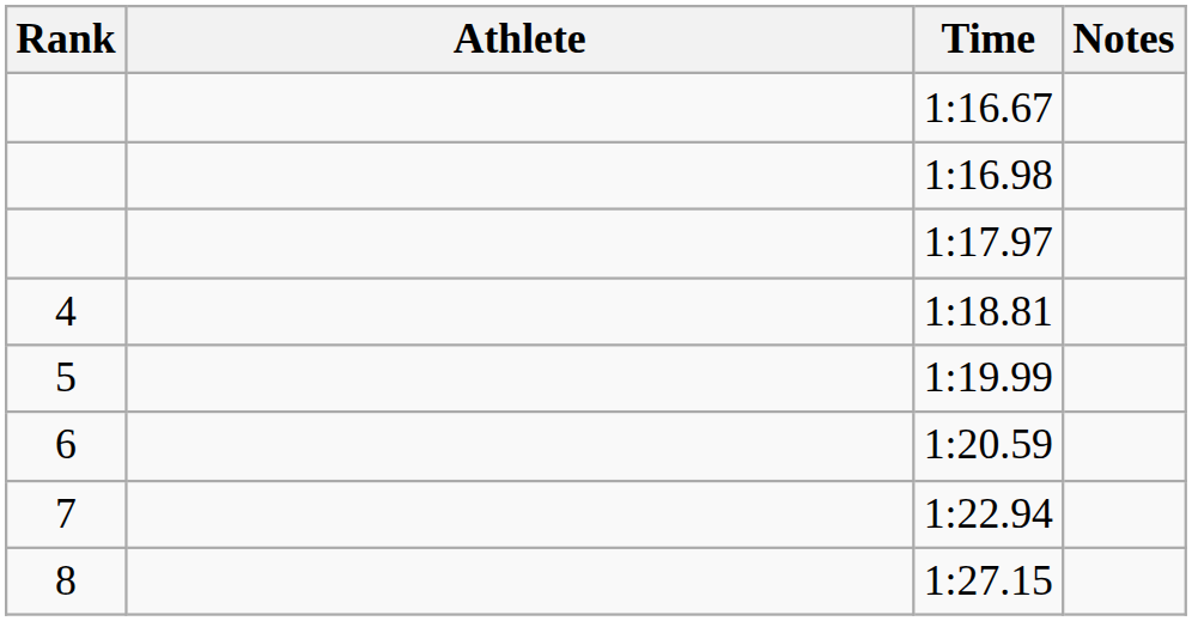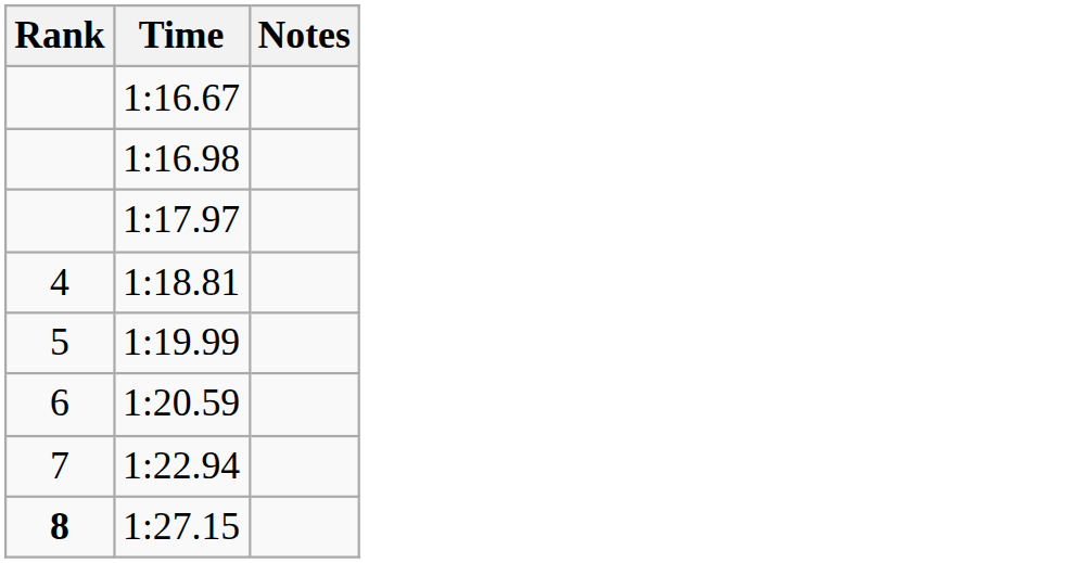- column: Athlete
1:27.15 | Rank: normal -> bold
